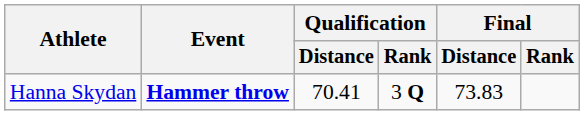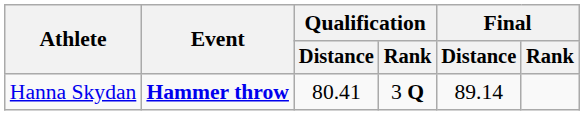Hanna Skydan | Qualification / Distance: 70.41 -> 80.41
Hanna Skydan | Final / Distance: 73.83 -> 89.14
